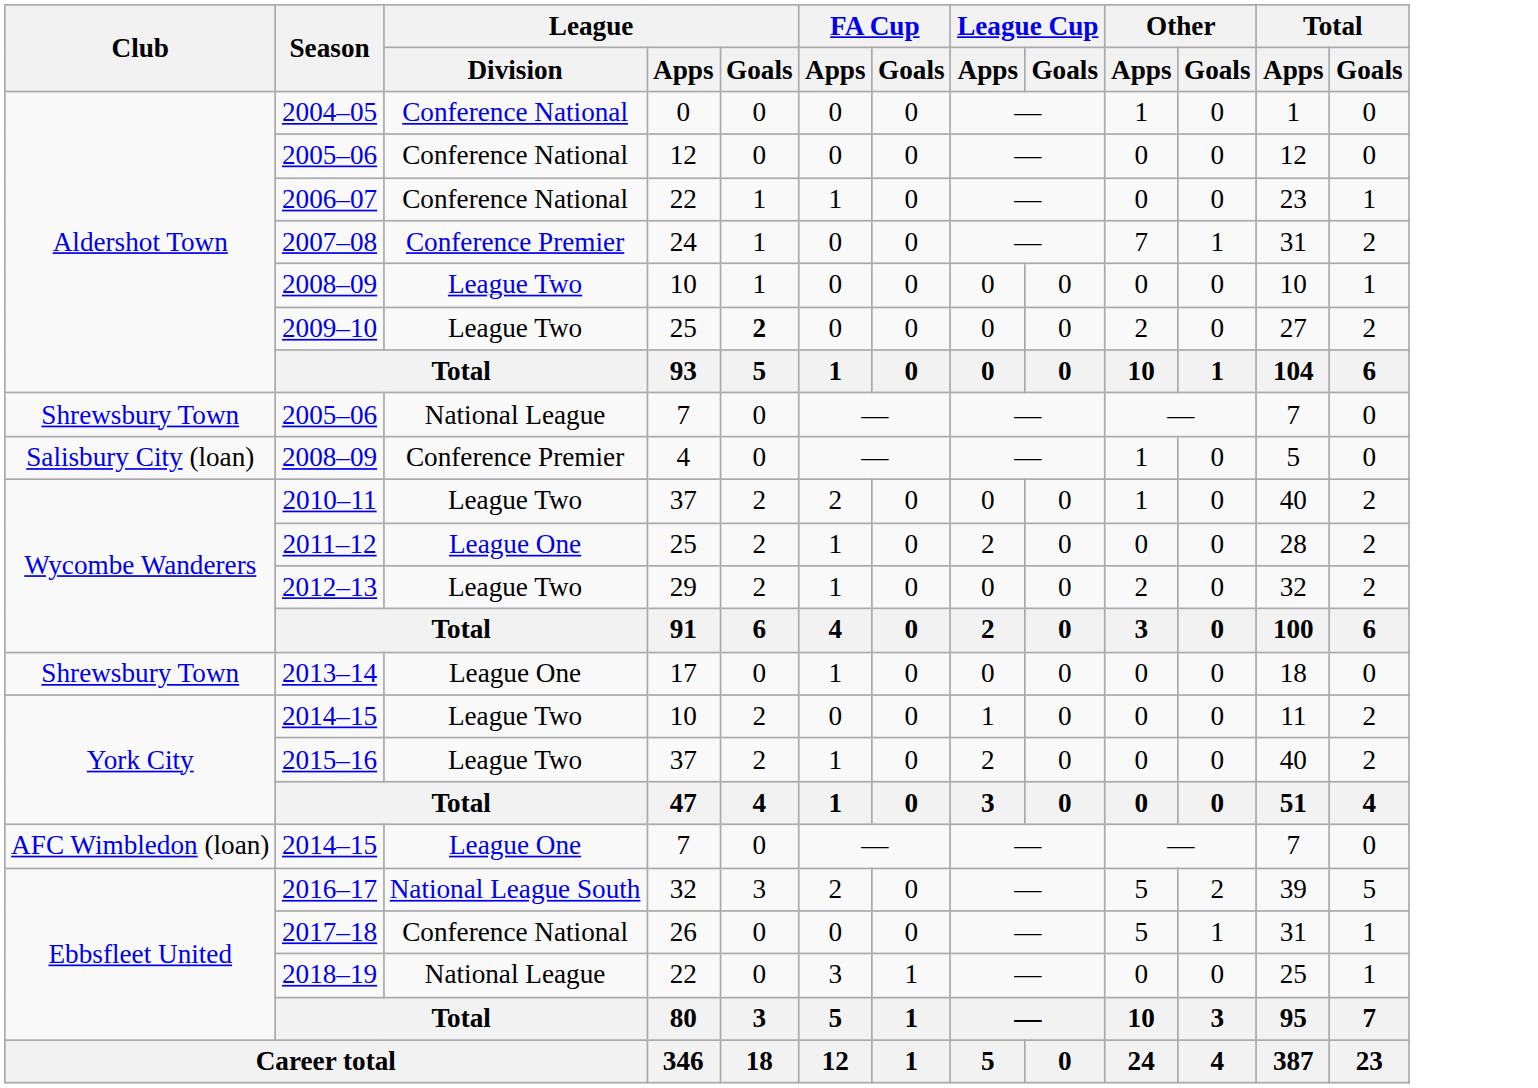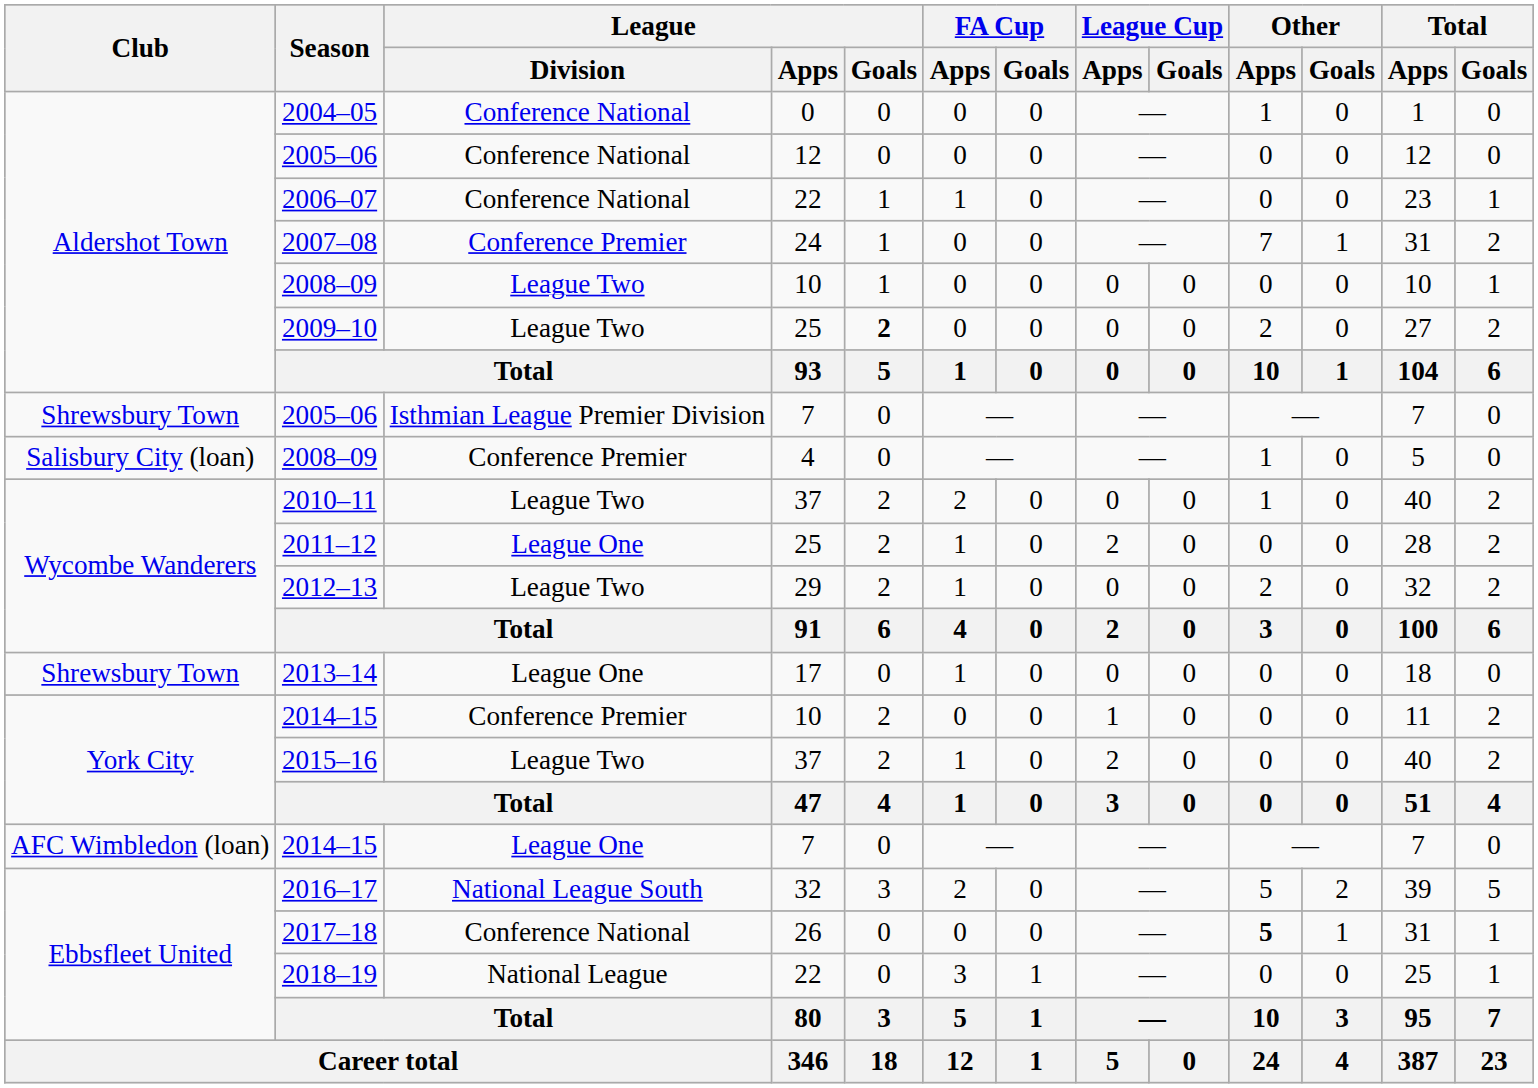2005–06 / 7 | League / Division: National League -> Isthmian League Premier Division
2014–15 / 10 | League / Division: League Two -> Conference Premier
2017–18 | Other / Apps: normal -> bold
